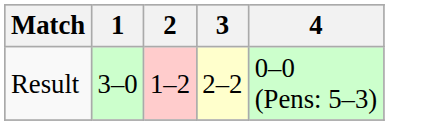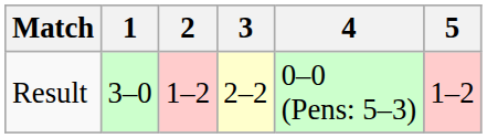+ column: 5 | 1–2
